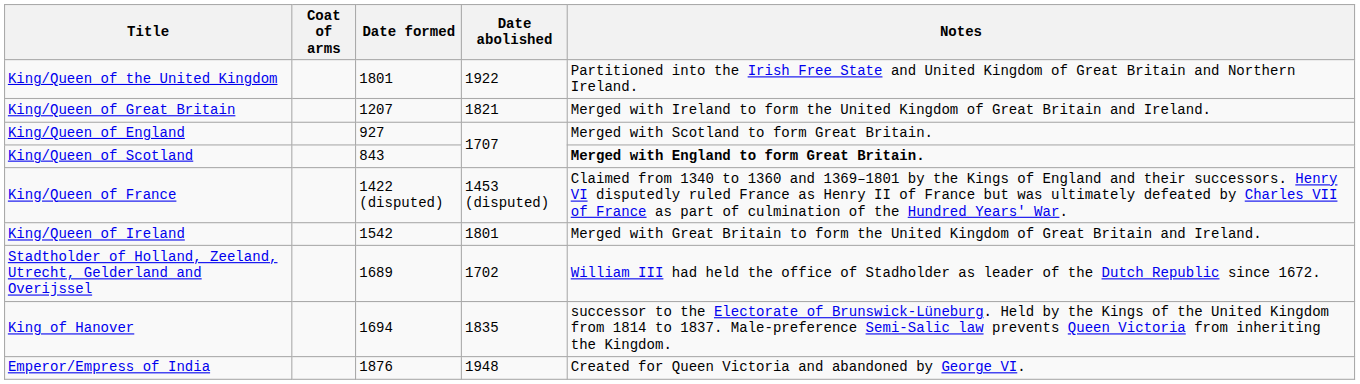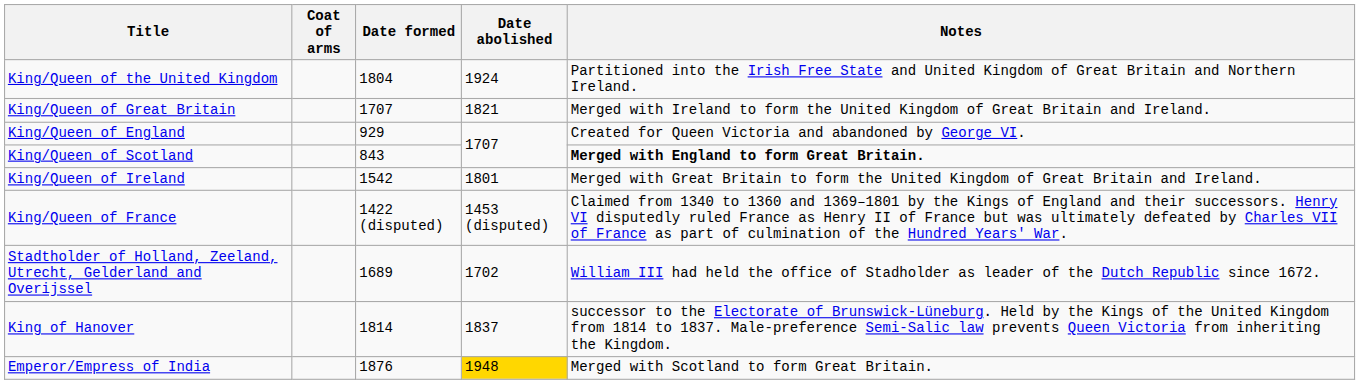King/Queen of the United Kingdom | Date formed: 1801 -> 1804
King/Queen of the United Kingdom | Date abolished: 1922 -> 1924
King/Queen of Great Britain | Date formed: 1207 -> 1707
King/Queen of England | Date formed: 927 -> 929
King/Queen of England | Notes: Merged with Scotland to form Great Britain. -> Created for Queen Victoria and abandoned by George VI.
rows swapped: King/Queen of Ireland <-> King/Queen of France
King of Hanover | Date formed: 1694 -> 1814
King of Hanover | Date abolished: 1835 -> 1837
Emperor/Empress of India | Date abolished: no background -> gold background
Emperor/Empress of India | Notes: Created for Queen Victoria and abandoned by George VI. -> Merged with Scotland to form Great Britain.
